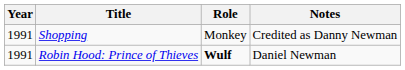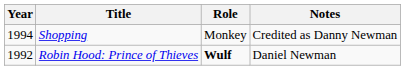Shopping | Year: 1991 -> 1994
Robin Hood: Prince of Thieves | Year: 1991 -> 1992
